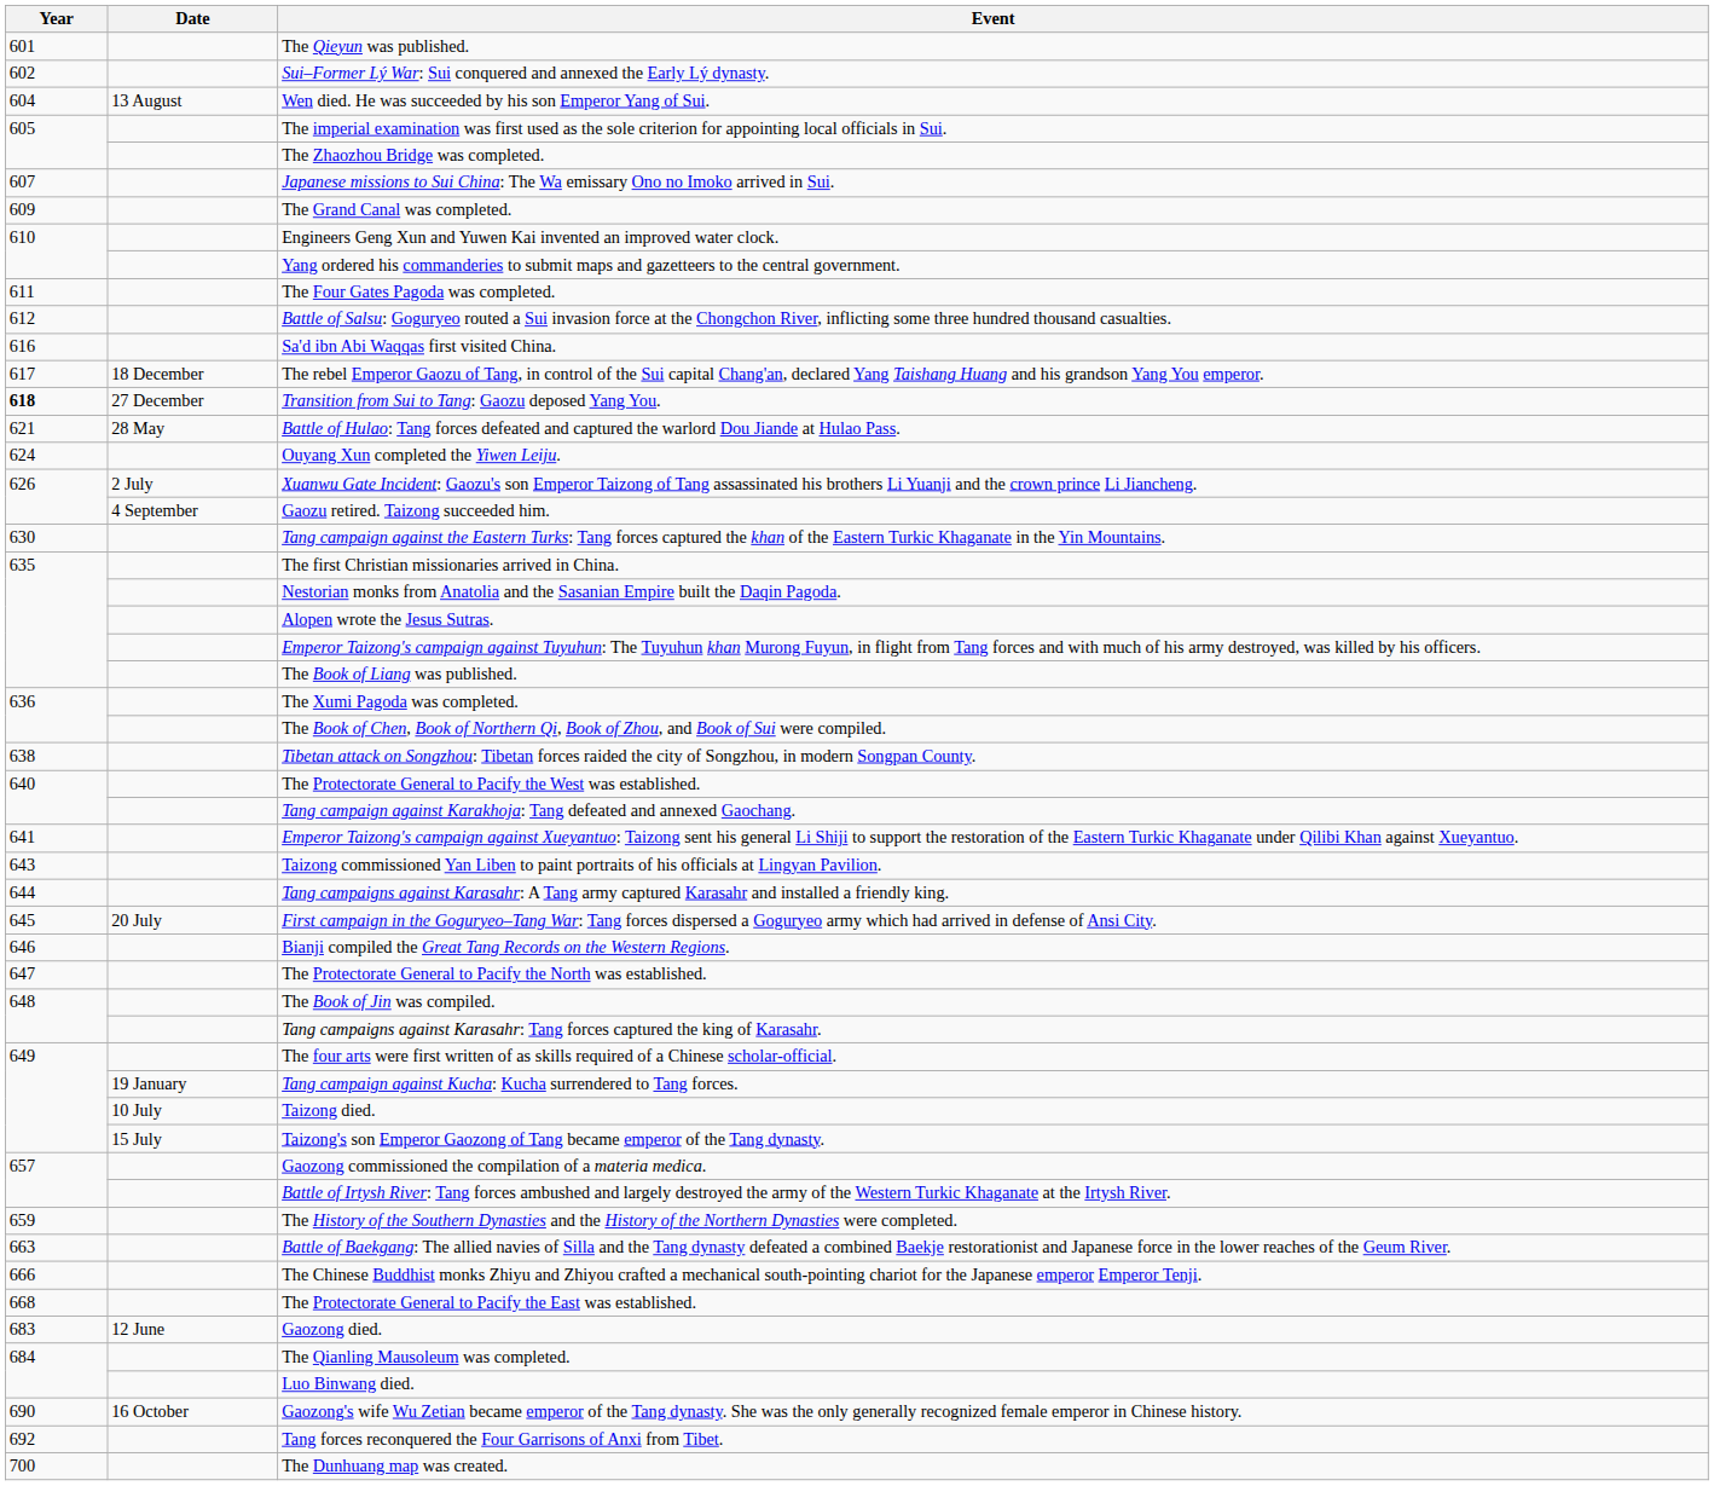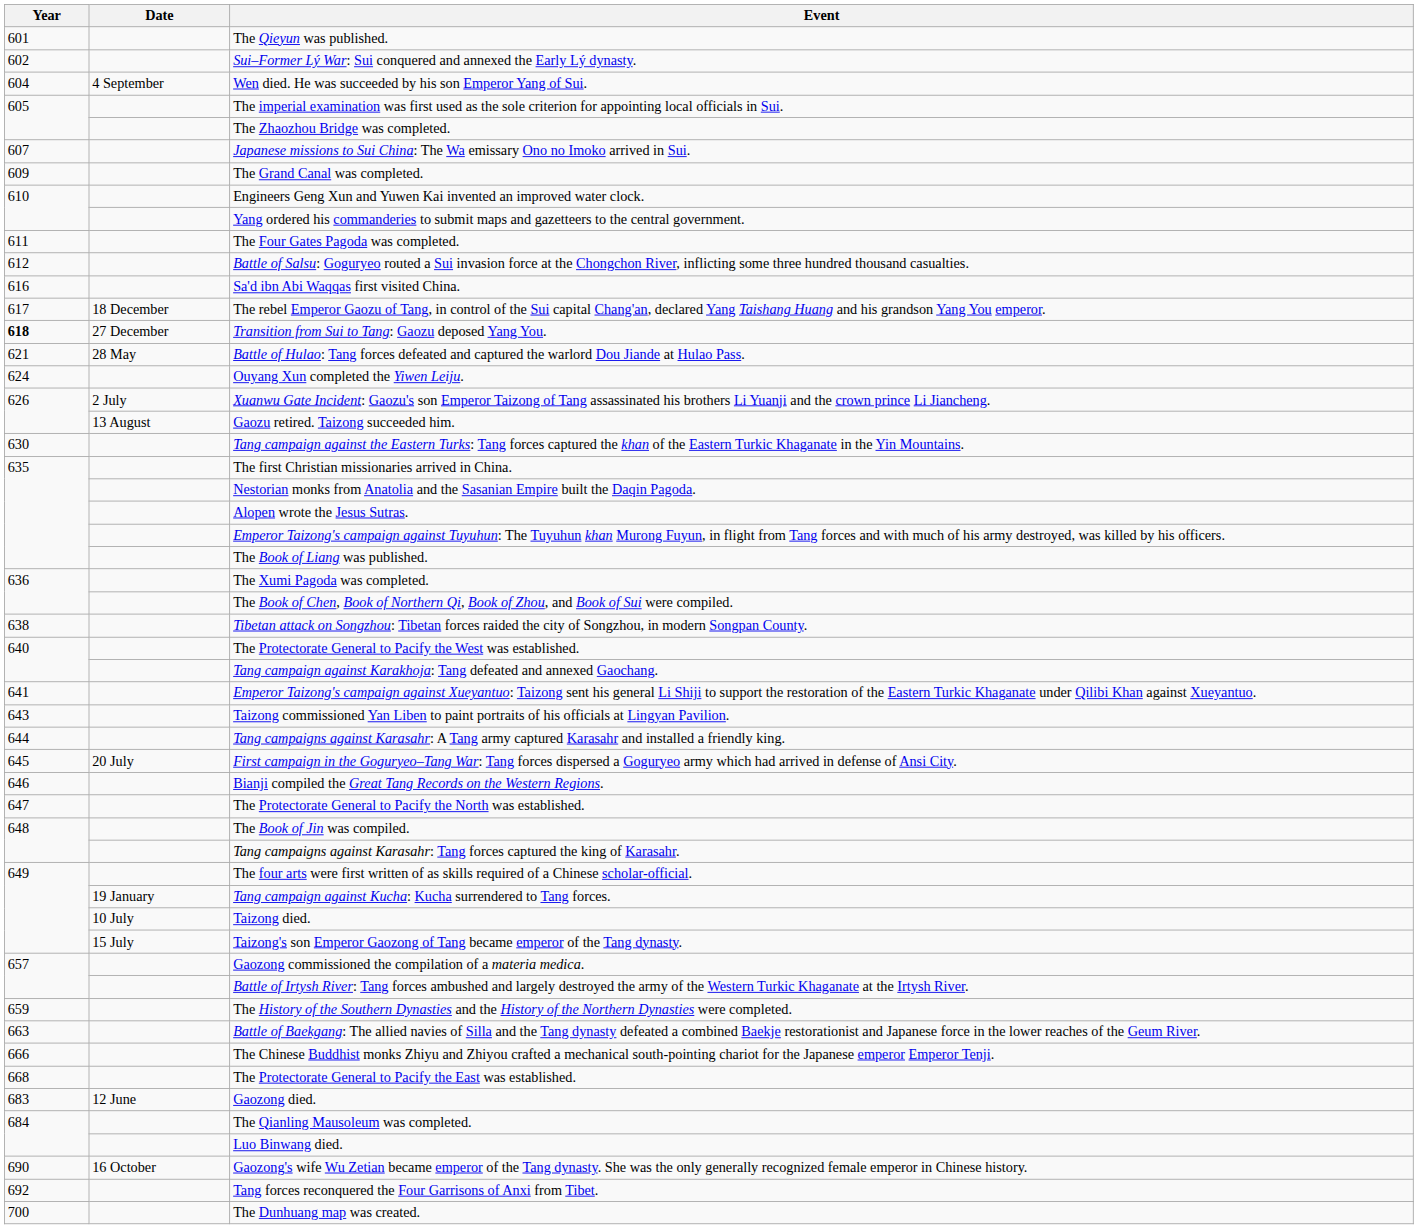Wen died. He was succeeded by his son Emperor Yang of Sui. | Date: 13 August -> 4 September
Gaozu retired. Taizong succeeded him. | Date: 4 September -> 13 August
